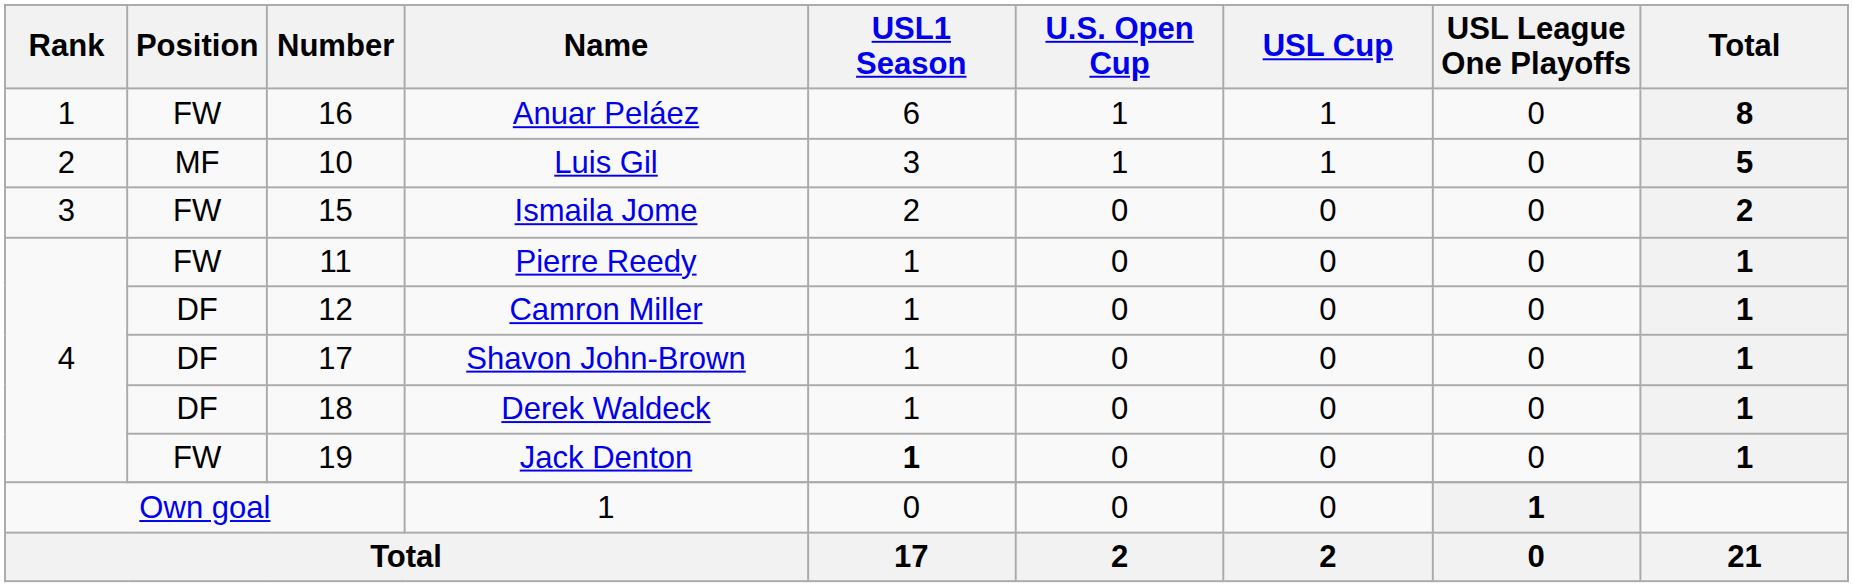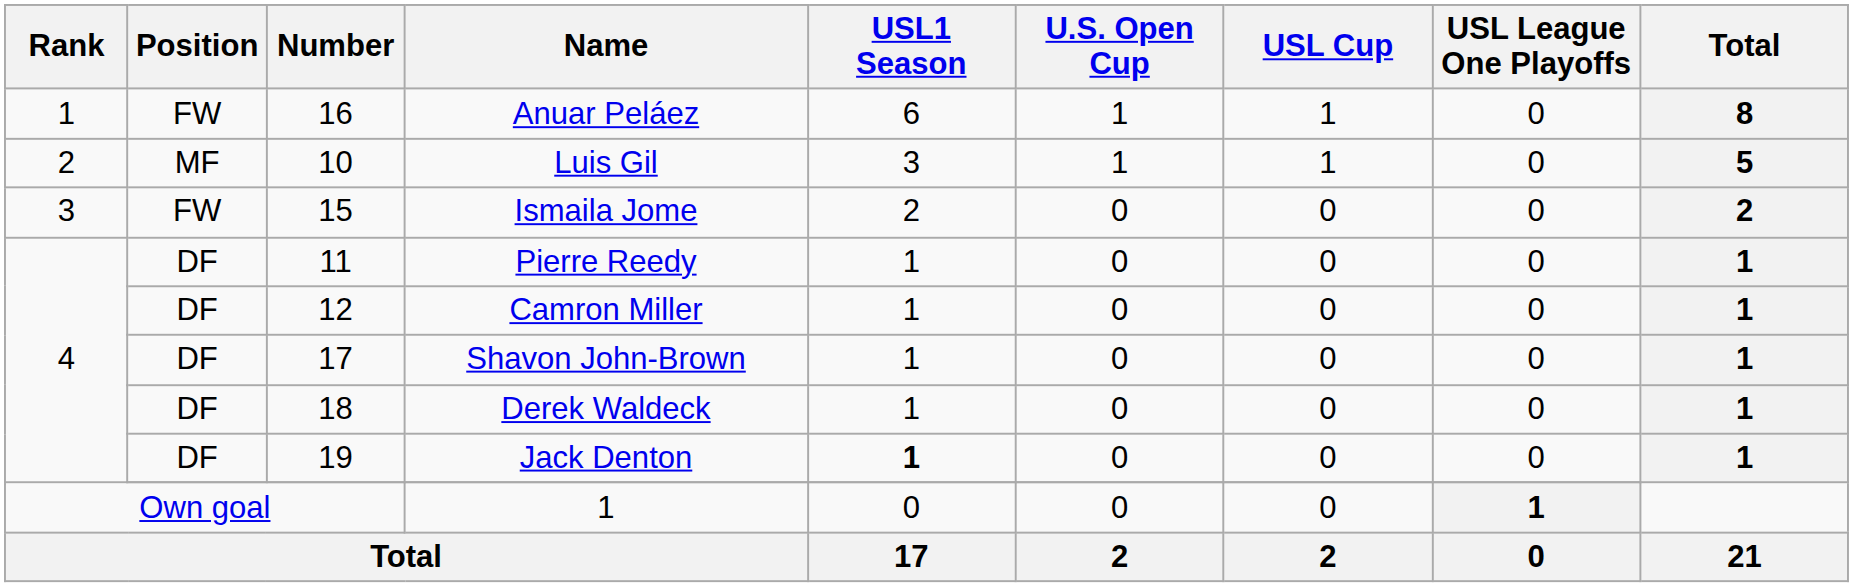Pierre Reedy | Position: FW -> DF
Jack Denton | Position: FW -> DF
